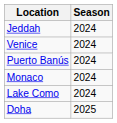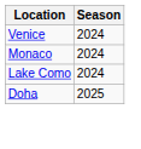- row: Jeddah | 2024
- row: Puerto Banús | 2024
